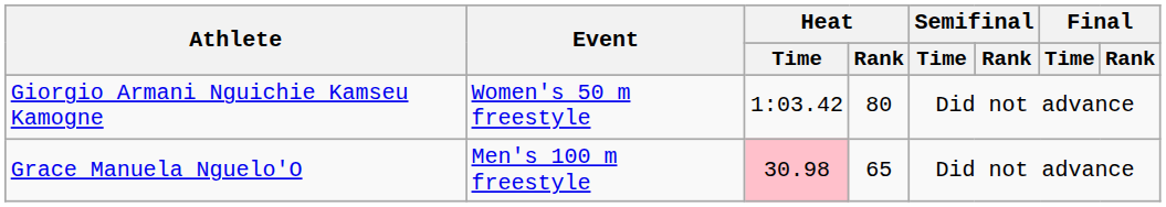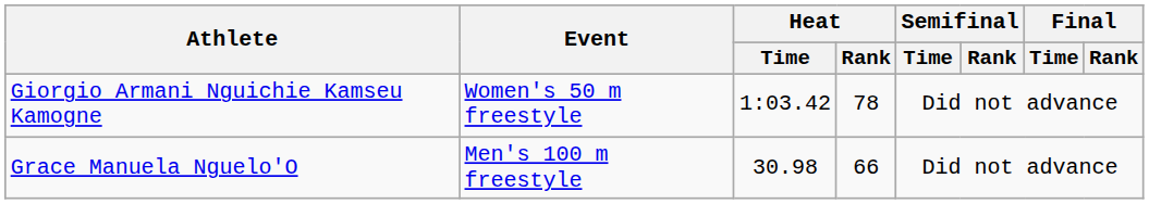Giorgio Armani Nguichie Kamseu Kamogne | Heat / Rank: 80 -> 78
Grace Manuela Nguelo'O | Heat / Time: pink background -> no background
Grace Manuela Nguelo'O | Heat / Rank: 65 -> 66
